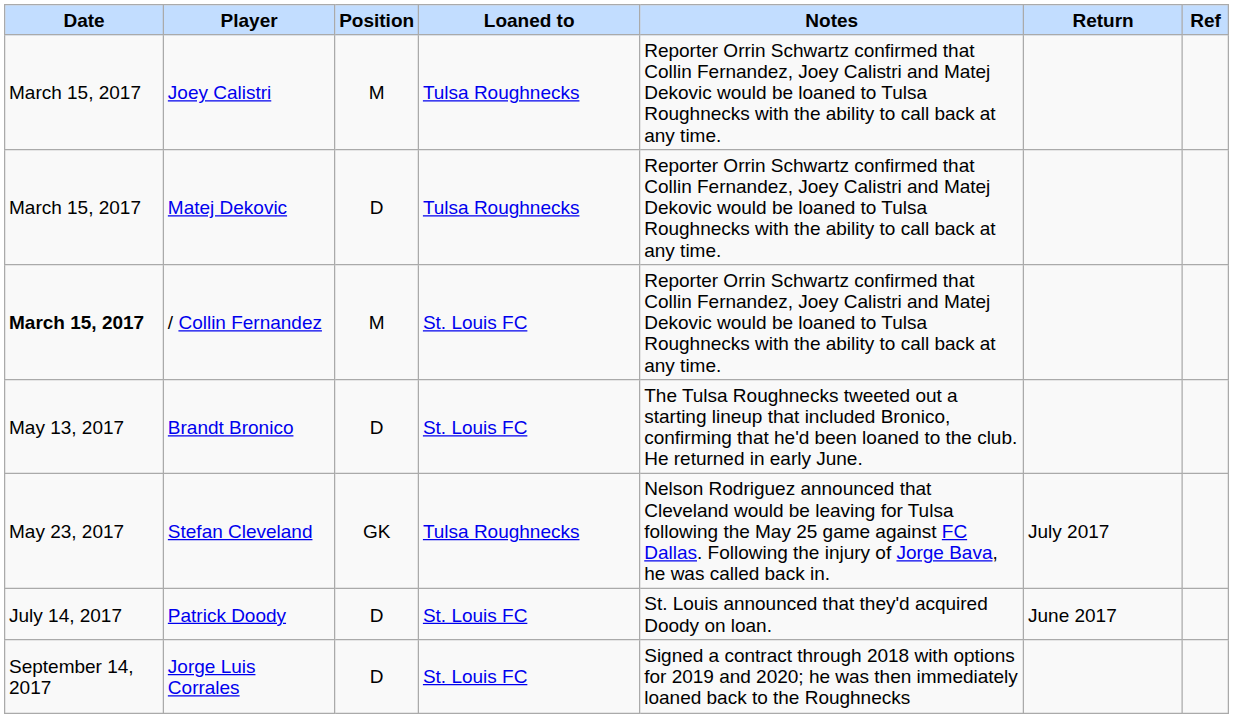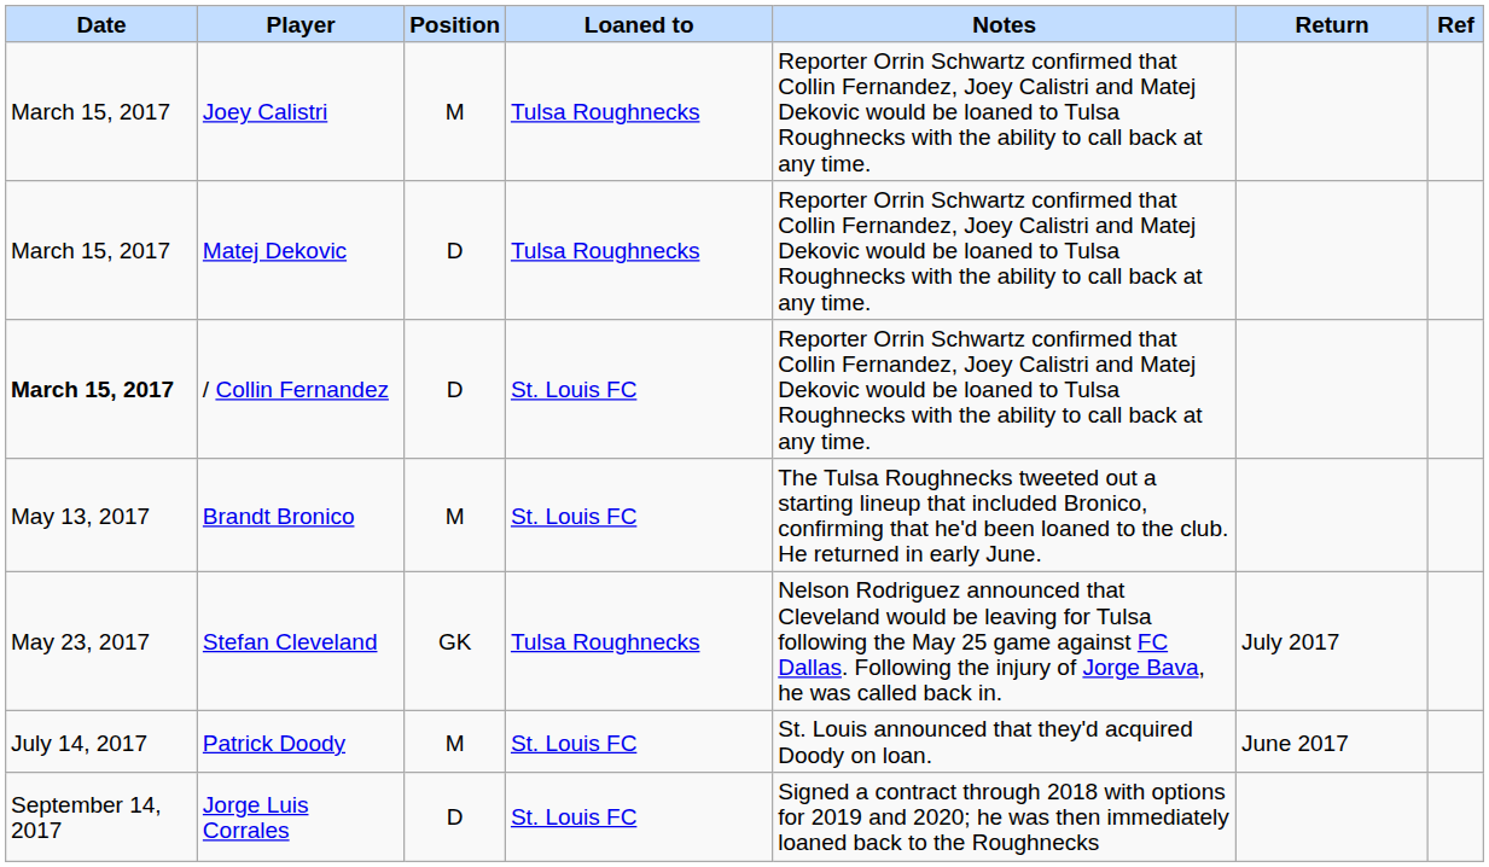/ Collin Fernandez | Position: M -> D
Brandt Bronico | Position: D -> M
Patrick Doody | Position: D -> M
